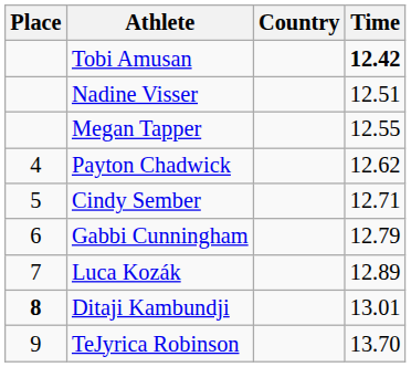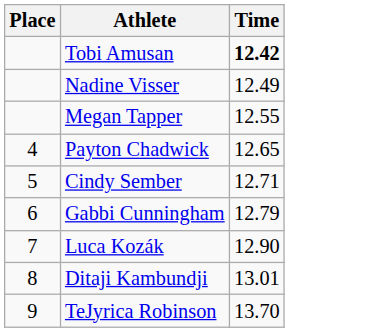- column: Country
Nadine Visser | Time: 12.51 -> 12.49
Payton Chadwick | Time: 12.62 -> 12.65
Luca Kozák | Time: 12.89 -> 12.90
Ditaji Kambundji | Place: bold -> normal
